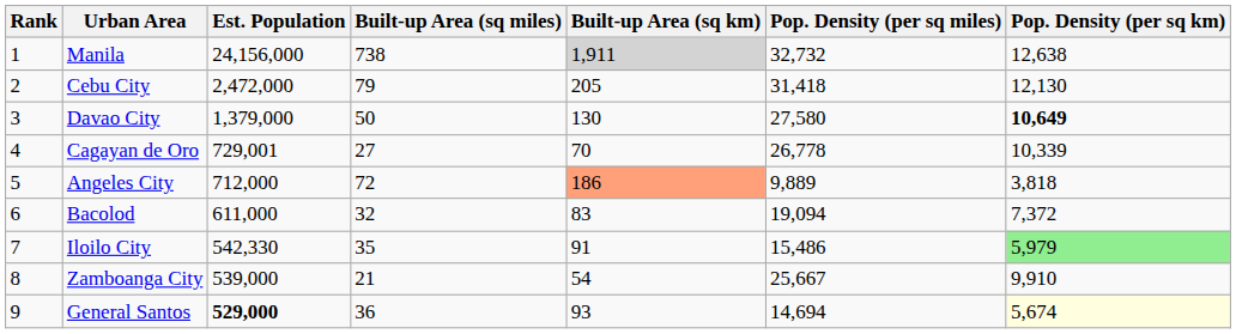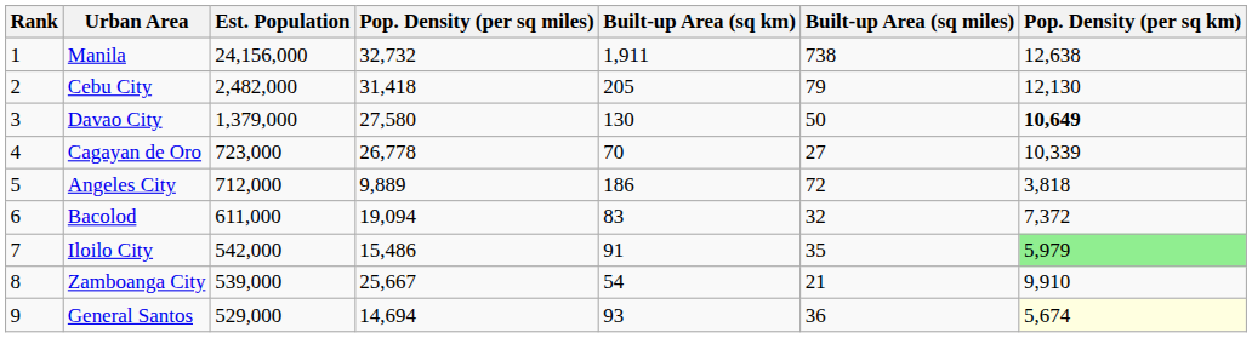columns swapped: Built-up Area (sq miles) <-> Pop. Density (per sq miles)
Manila | Built-up Area (sq km): lightgrey background -> no background
Cebu City | Est. Population: 2,472,000 -> 2,482,000
Cagayan de Oro | Est. Population: 729,001 -> 723,000
Angeles City | Built-up Area (sq km): lightsalmon background -> no background
Iloilo City | Est. Population: 542,330 -> 542,000
General Santos | Est. Population: bold -> normal
